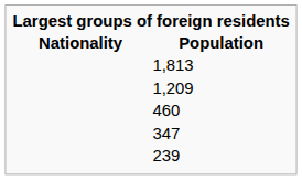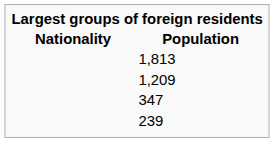- row: 460
